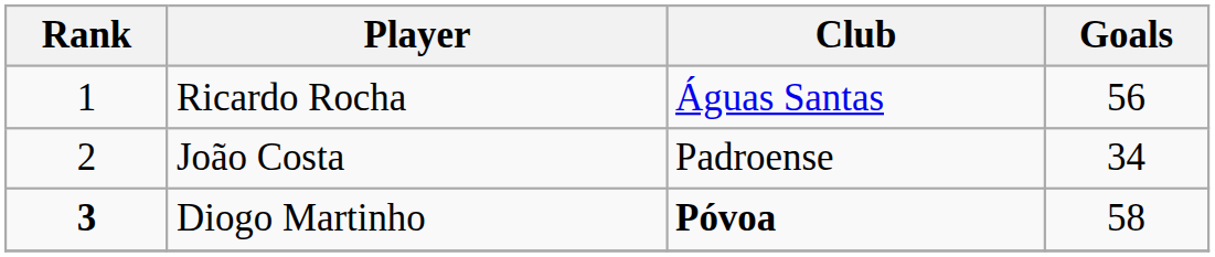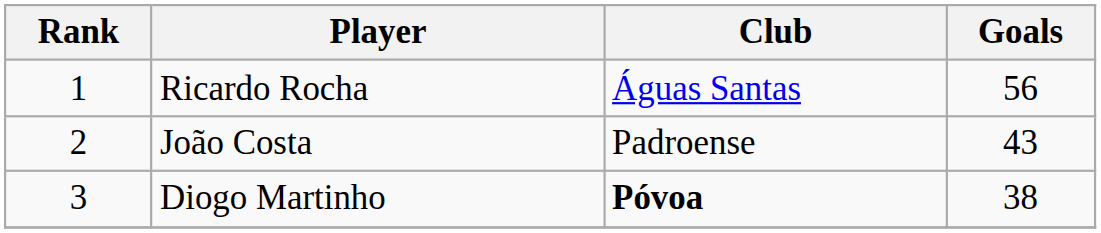João Costa | Goals: 34 -> 43
Diogo Martinho | Rank: bold -> normal
Diogo Martinho | Goals: 58 -> 38
